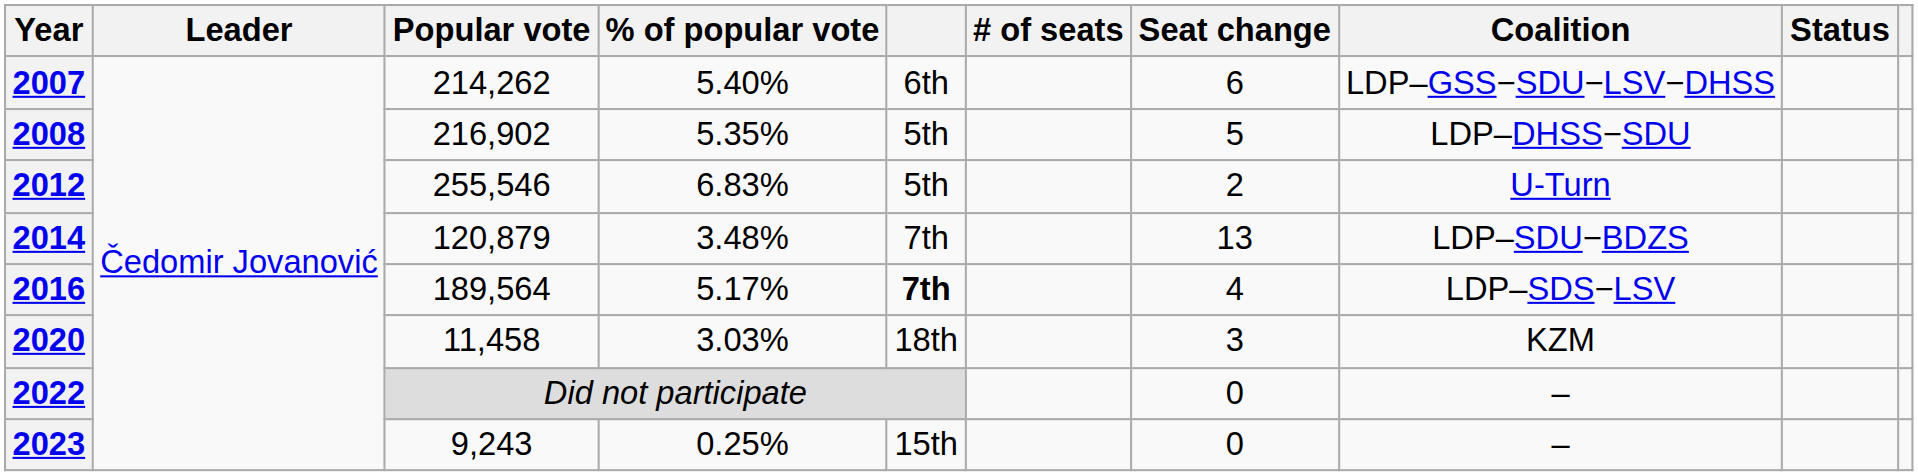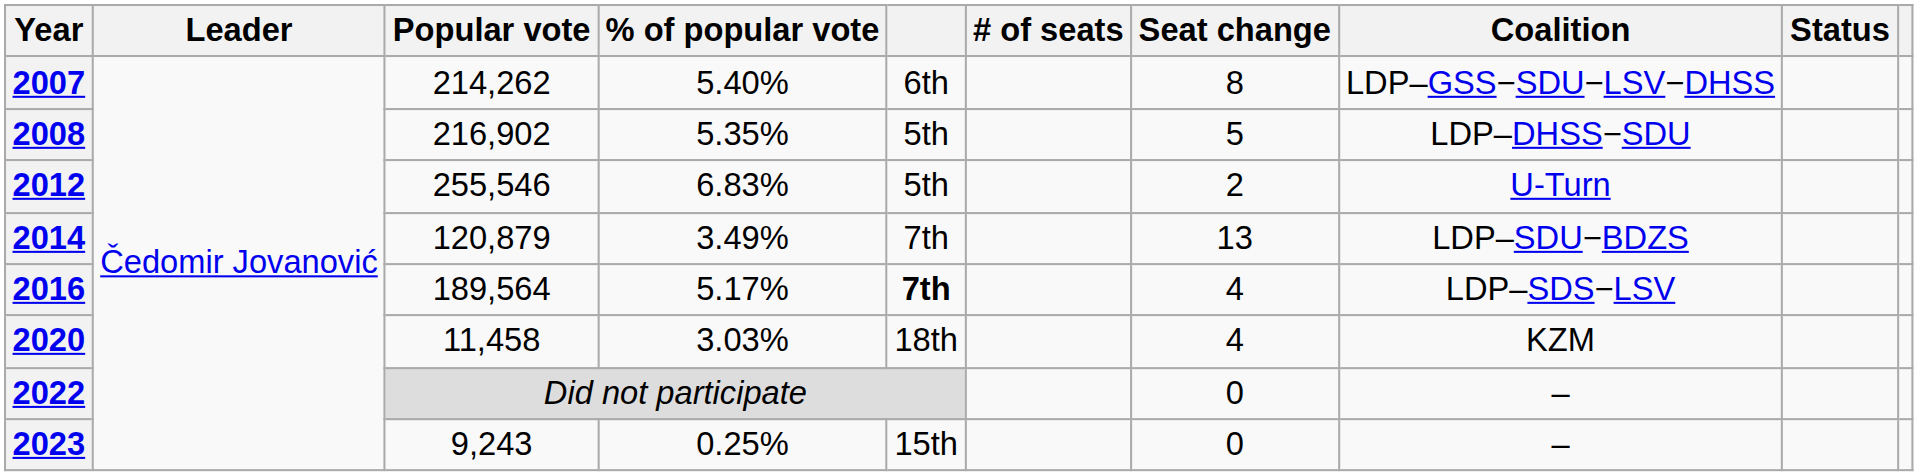2007 | Seat change: 6 -> 8
2014 | % of popular vote: 3.48% -> 3.49%
2020 | Seat change: 3 -> 4
